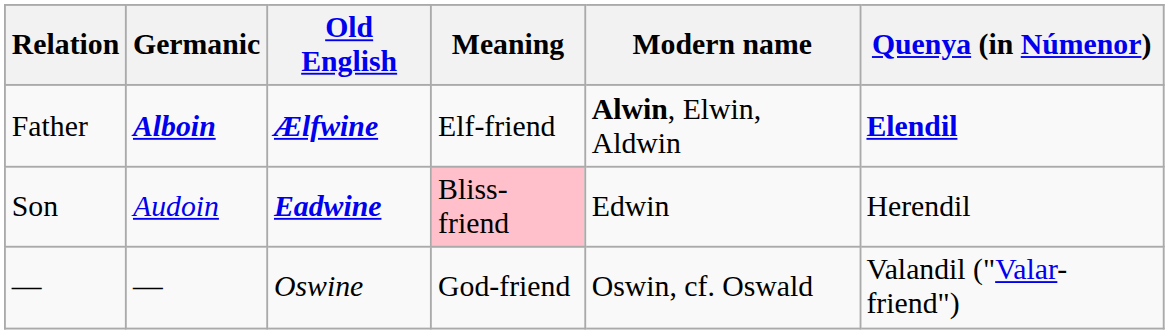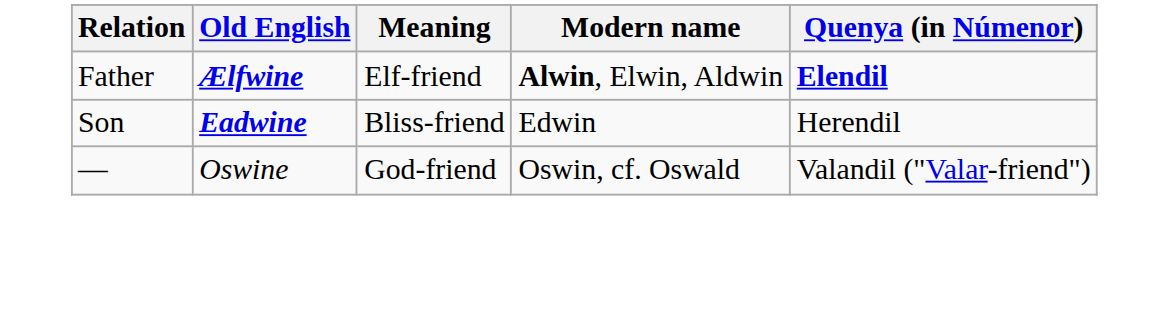- column: Germanic | Alboin | Audoin | —
Son | Meaning: pink background -> no background
